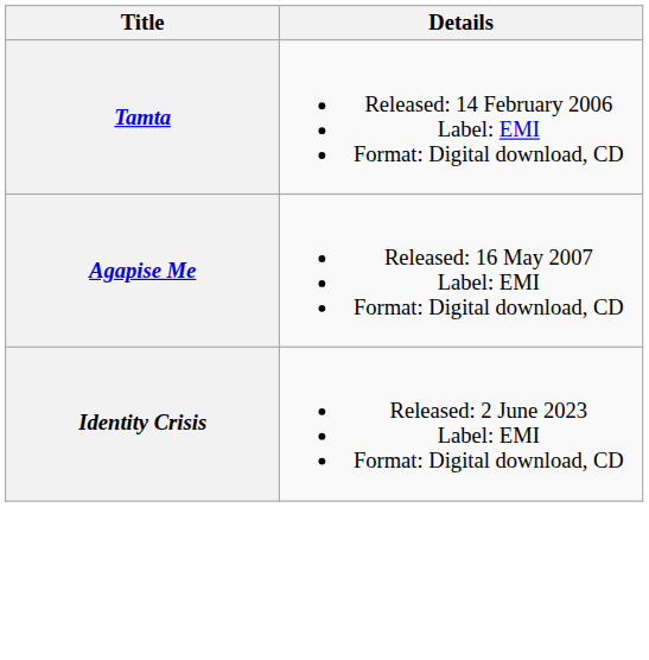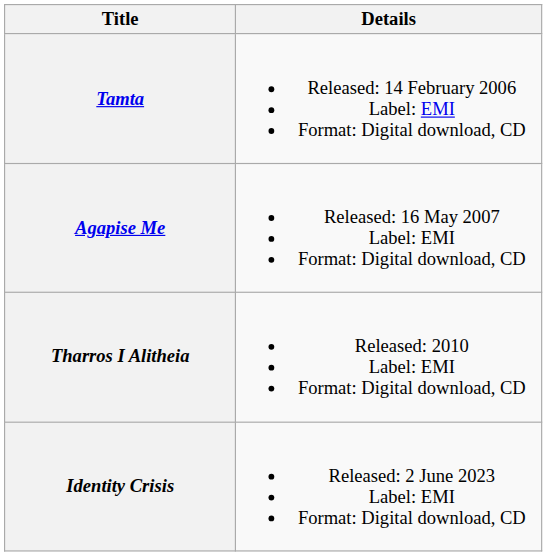+ row: Tharros I Alitheia | Released: 2010 Label: EMI Format: Digital download, CD
